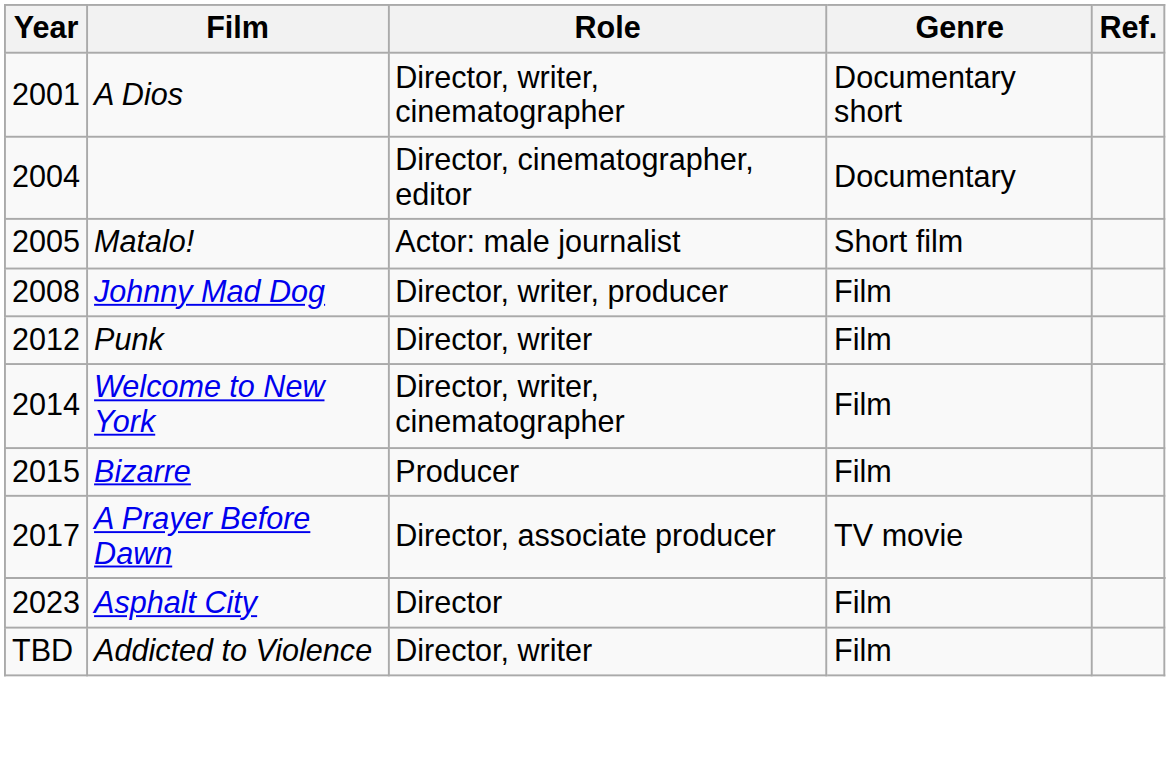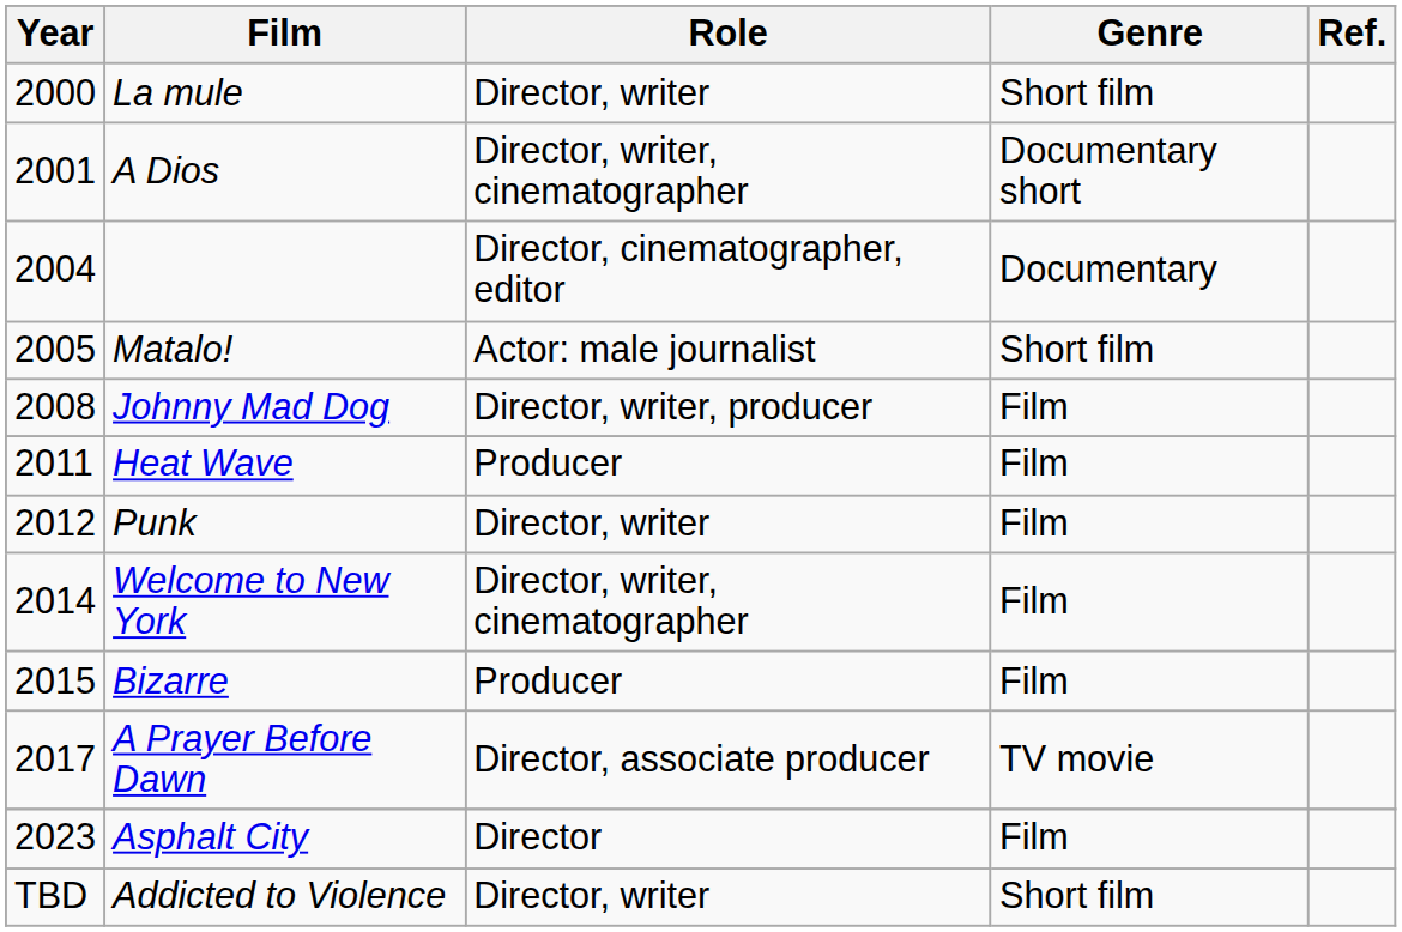+ row: 2000 | La mule | Director, writer | Short film
+ row: 2011 | Heat Wave | Producer | Film
Addicted to Violence | Genre: Film -> Short film
